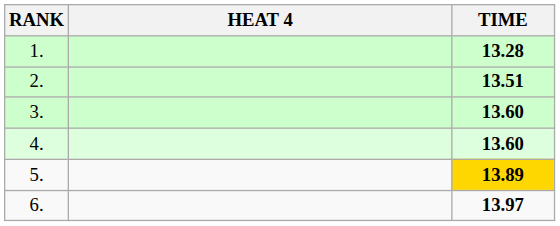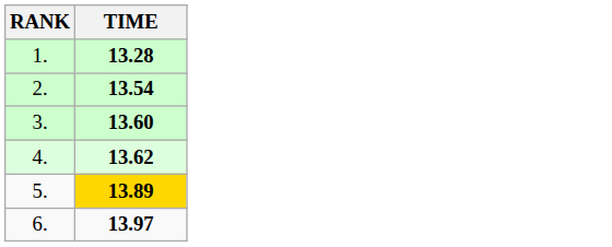- column: HEAT 4
2. | TIME: 13.51 -> 13.54
4. | TIME: 13.60 -> 13.62
